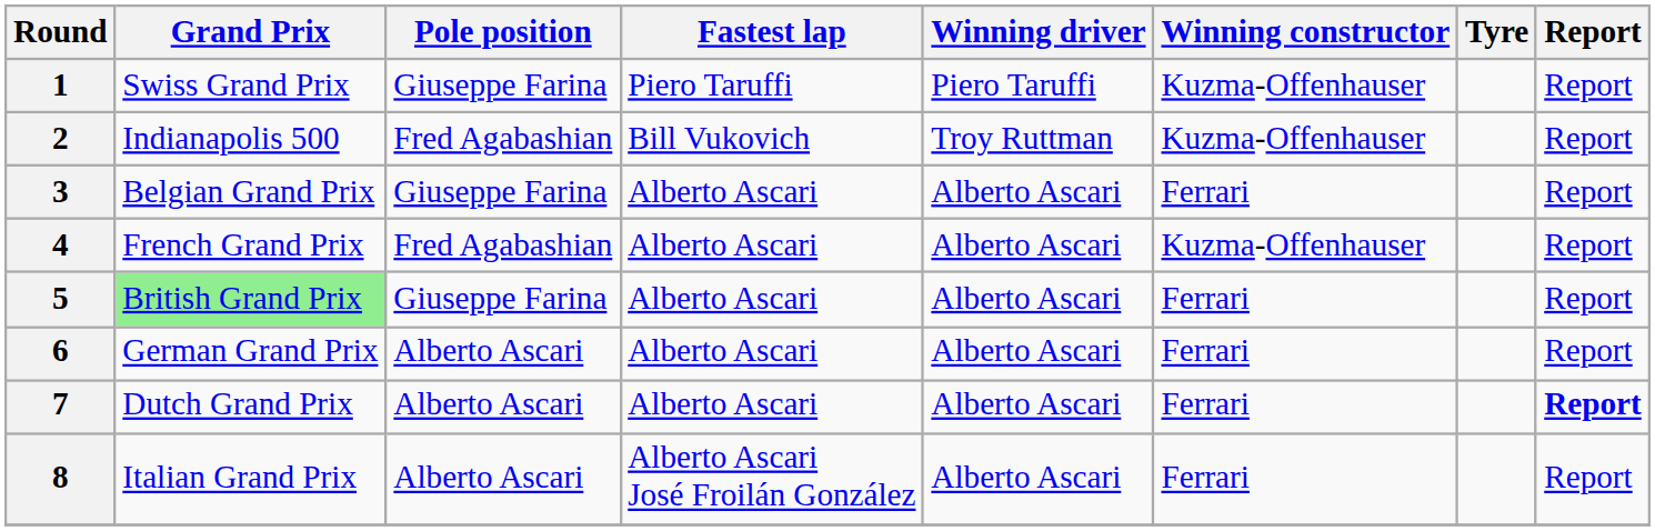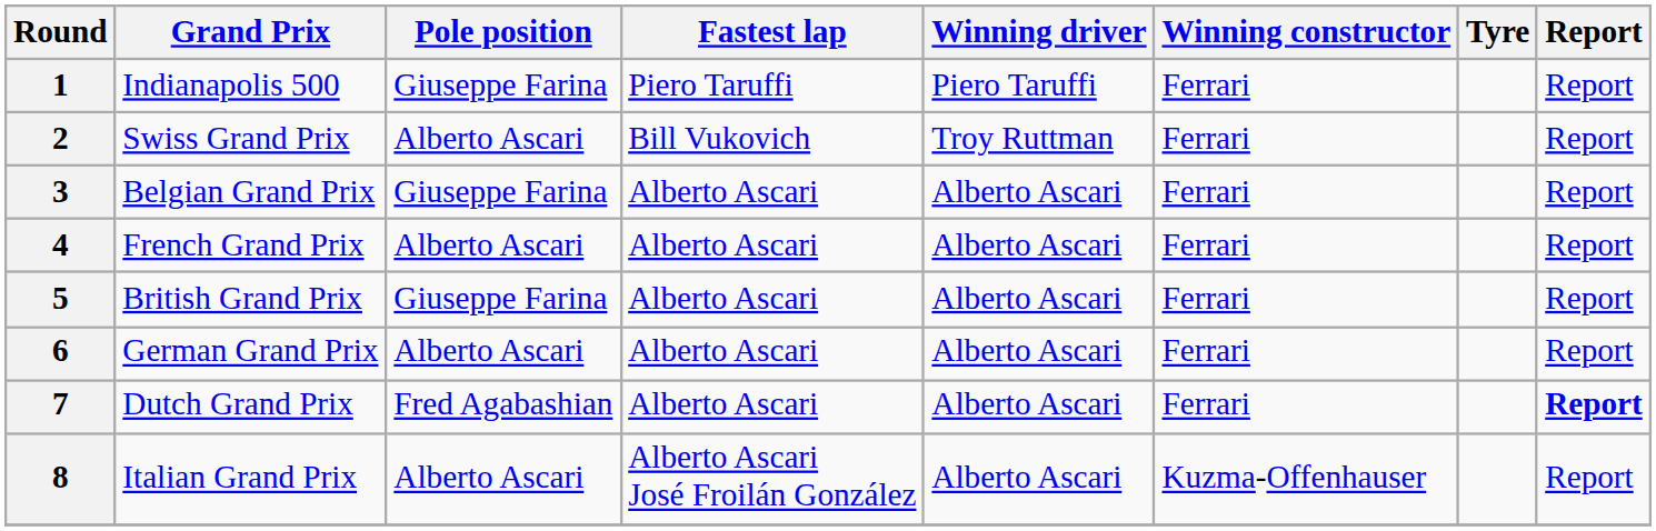1 | Grand Prix: Swiss Grand Prix -> Indianapolis 500
1 | Winning constructor: Kuzma-Offenhauser -> Ferrari
2 | Grand Prix: Indianapolis 500 -> Swiss Grand Prix
2 | Pole position: Fred Agabashian -> Alberto Ascari
2 | Winning constructor: Kuzma-Offenhauser -> Ferrari
4 | Pole position: Fred Agabashian -> Alberto Ascari
4 | Winning constructor: Kuzma-Offenhauser -> Ferrari
5 | Grand Prix: lightgreen background -> no background
7 | Pole position: Alberto Ascari -> Fred Agabashian
8 | Winning constructor: Ferrari -> Kuzma-Offenhauser
